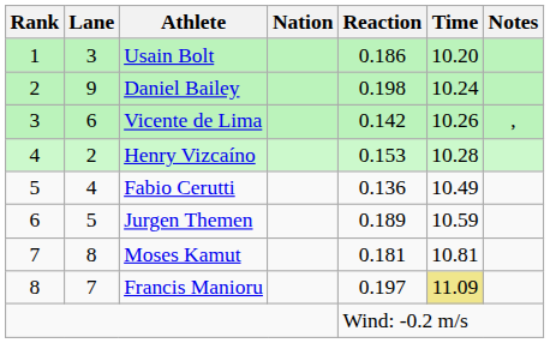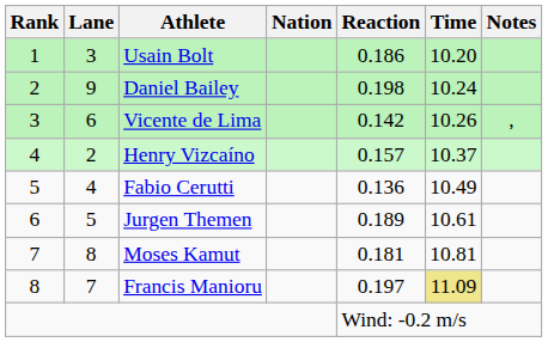Henry Vizcaíno | Reaction: 0.153 -> 0.157
Henry Vizcaíno | Time: 10.28 -> 10.37
Jurgen Themen | Time: 10.59 -> 10.61
